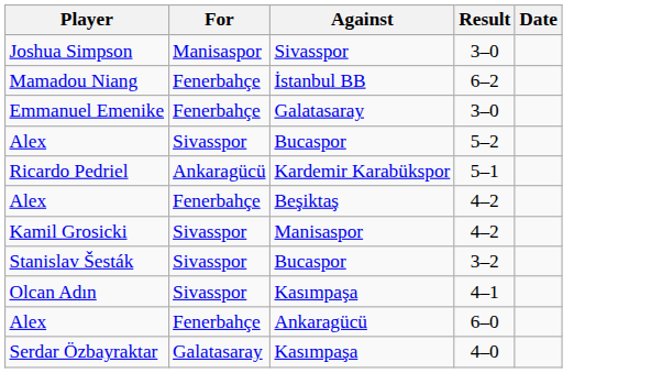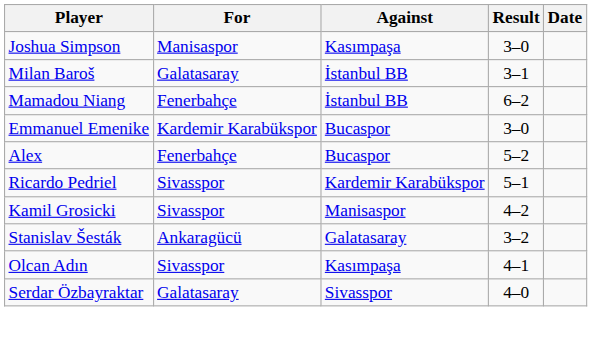Joshua Simpson | Against: Sivasspor -> Kasımpaşa
+ row: Milan Baroš | Galatasaray | İstanbul BB | 3–1
Emmanuel Emenike | For: Fenerbahçe -> Kardemir Karabükspor
Emmanuel Emenike | Against: Galatasaray -> Bucaspor
Alex / 5–2 | For: Sivasspor -> Fenerbahçe
Ricardo Pedriel | For: Ankaragücü -> Sivasspor
- row: Alex | Fenerbahçe | Beşiktaş | 4–2
Stanislav Šesták | For: Sivasspor -> Ankaragücü
Stanislav Šesták | Against: Bucaspor -> Galatasaray
- row: Alex | Fenerbahçe | Ankaragücü | 6–0
Serdar Özbayraktar | Against: Kasımpaşa -> Sivasspor
